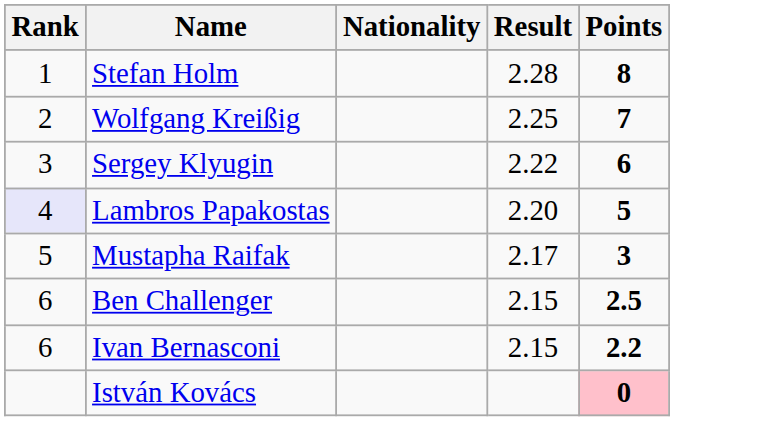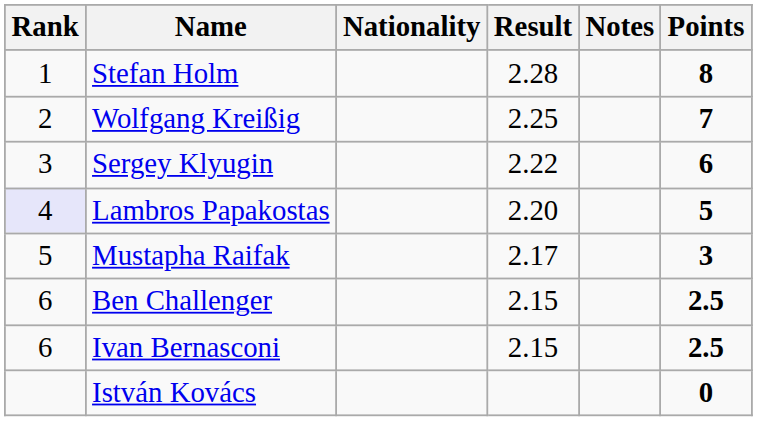+ column: Notes
Ivan Bernasconi | Points: 2.2 -> 2.5
István Kovács | Points: pink background -> no background
